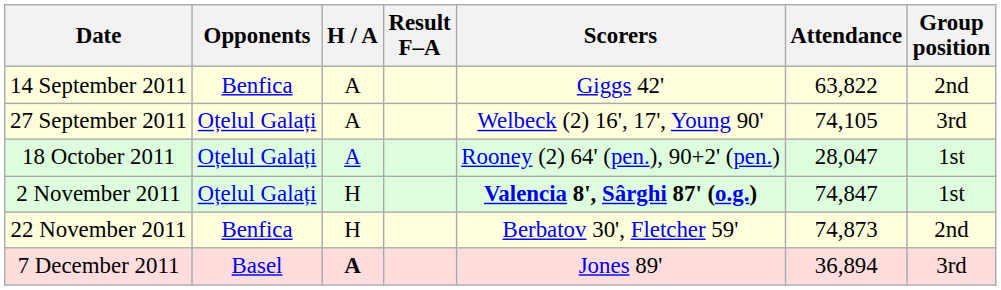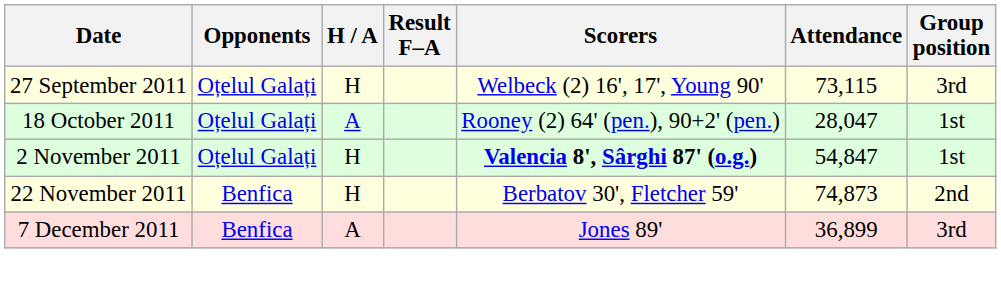- row: 14 September 2011 | Benfica | A | Giggs 42' | 63,822 | 2nd
27 September 2011 | H / A: A -> H
27 September 2011 | Attendance: 74,105 -> 73,115
2 November 2011 | Attendance: 74,847 -> 54,847
7 December 2011 | Opponents: Basel -> Benfica
7 December 2011 | H / A: bold -> normal
7 December 2011 | Attendance: 36,894 -> 36,899
